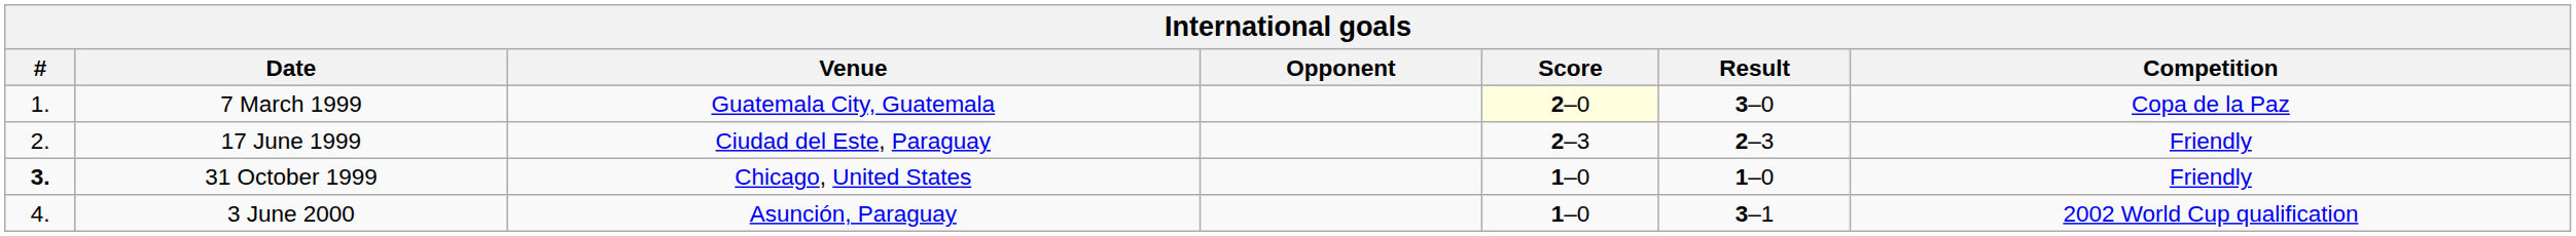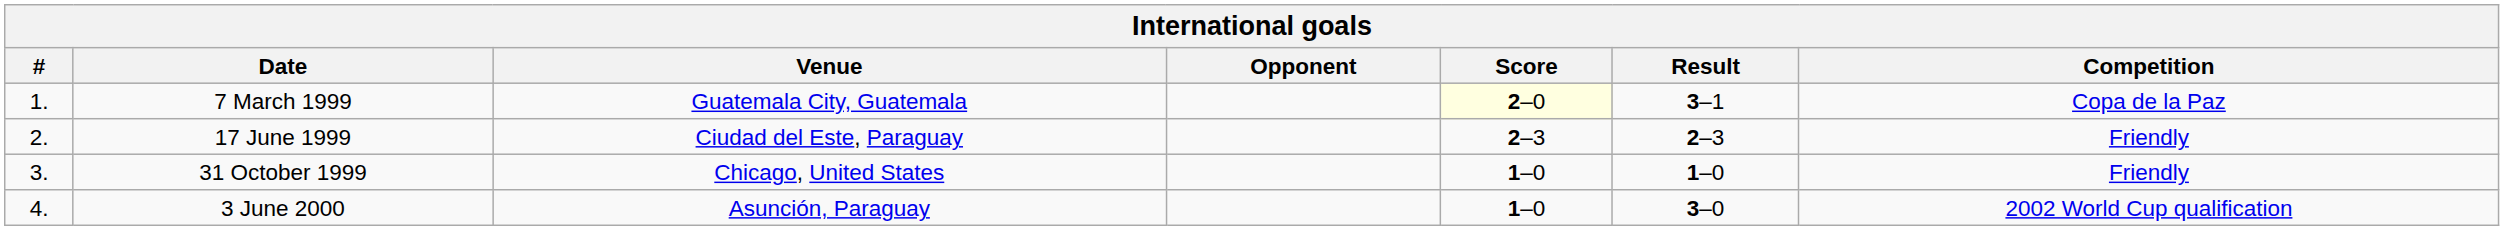7 March 1999 | Result: 3–0 -> 3–1
31 October 1999 | #: bold -> normal
3 June 2000 | Result: 3–1 -> 3–0
